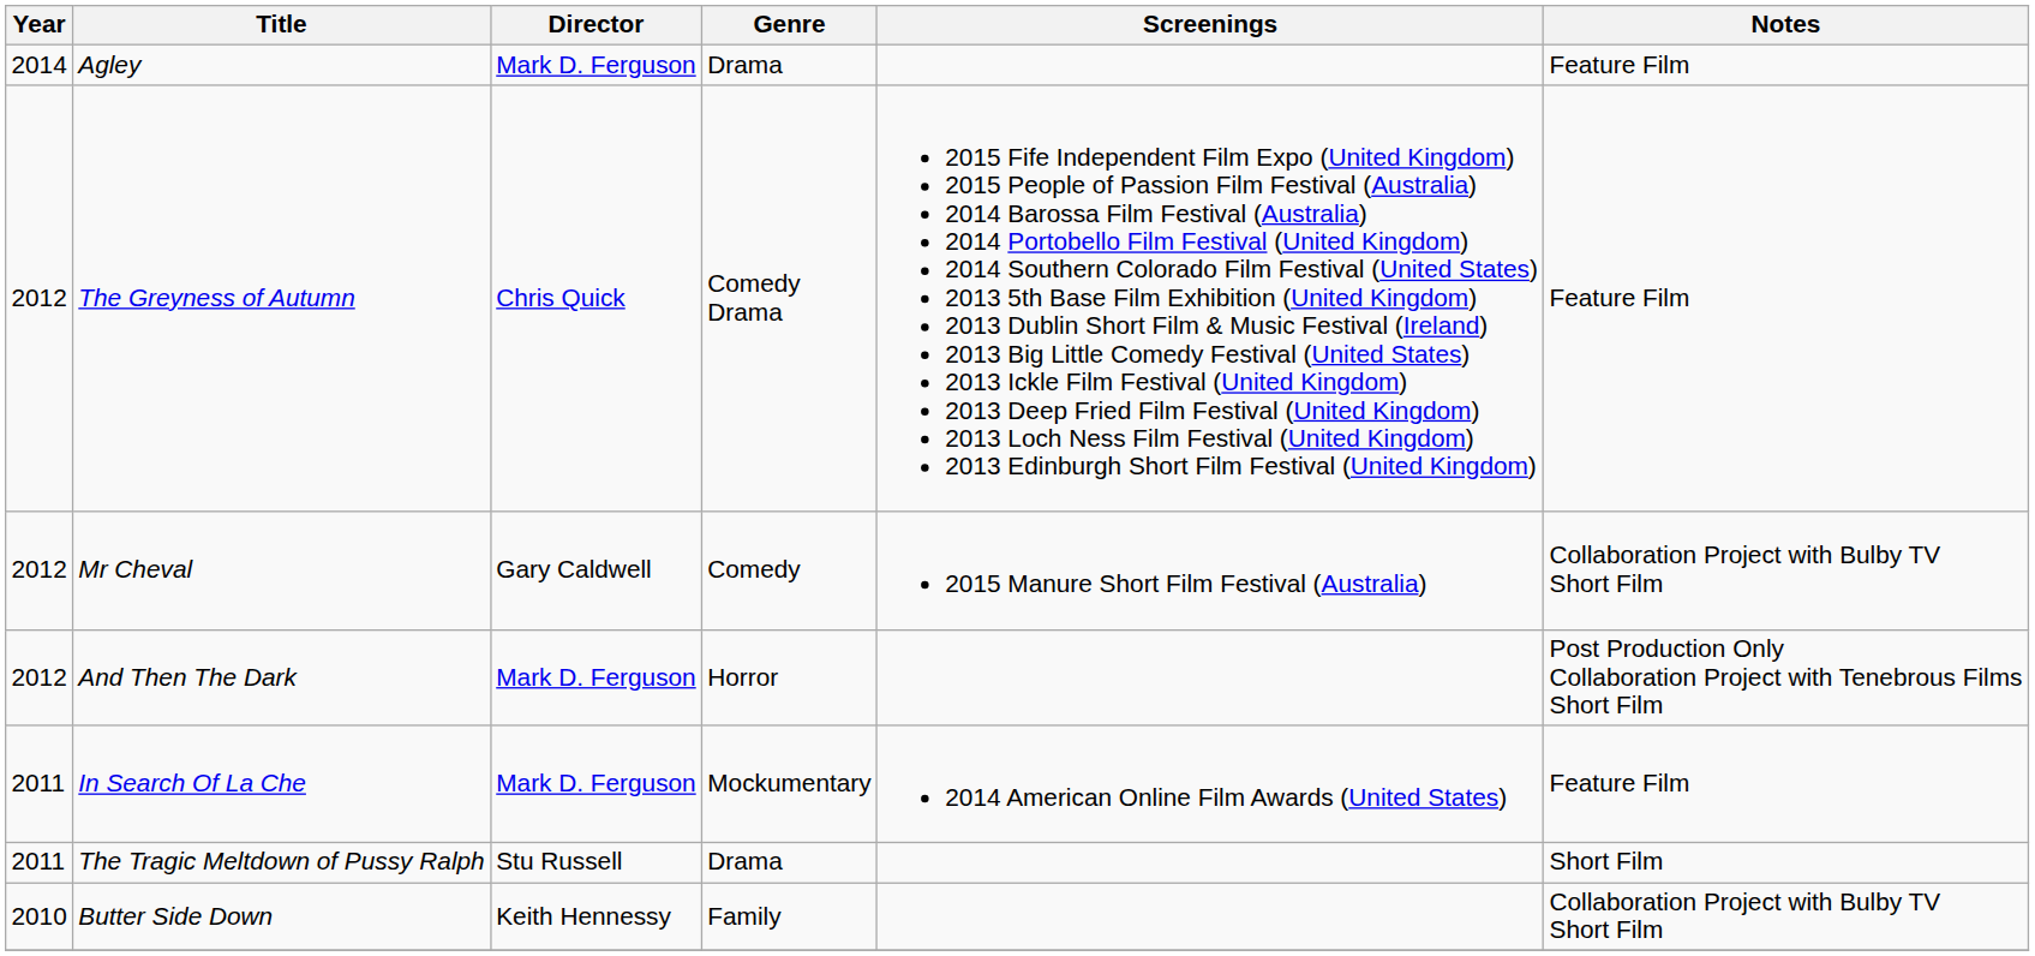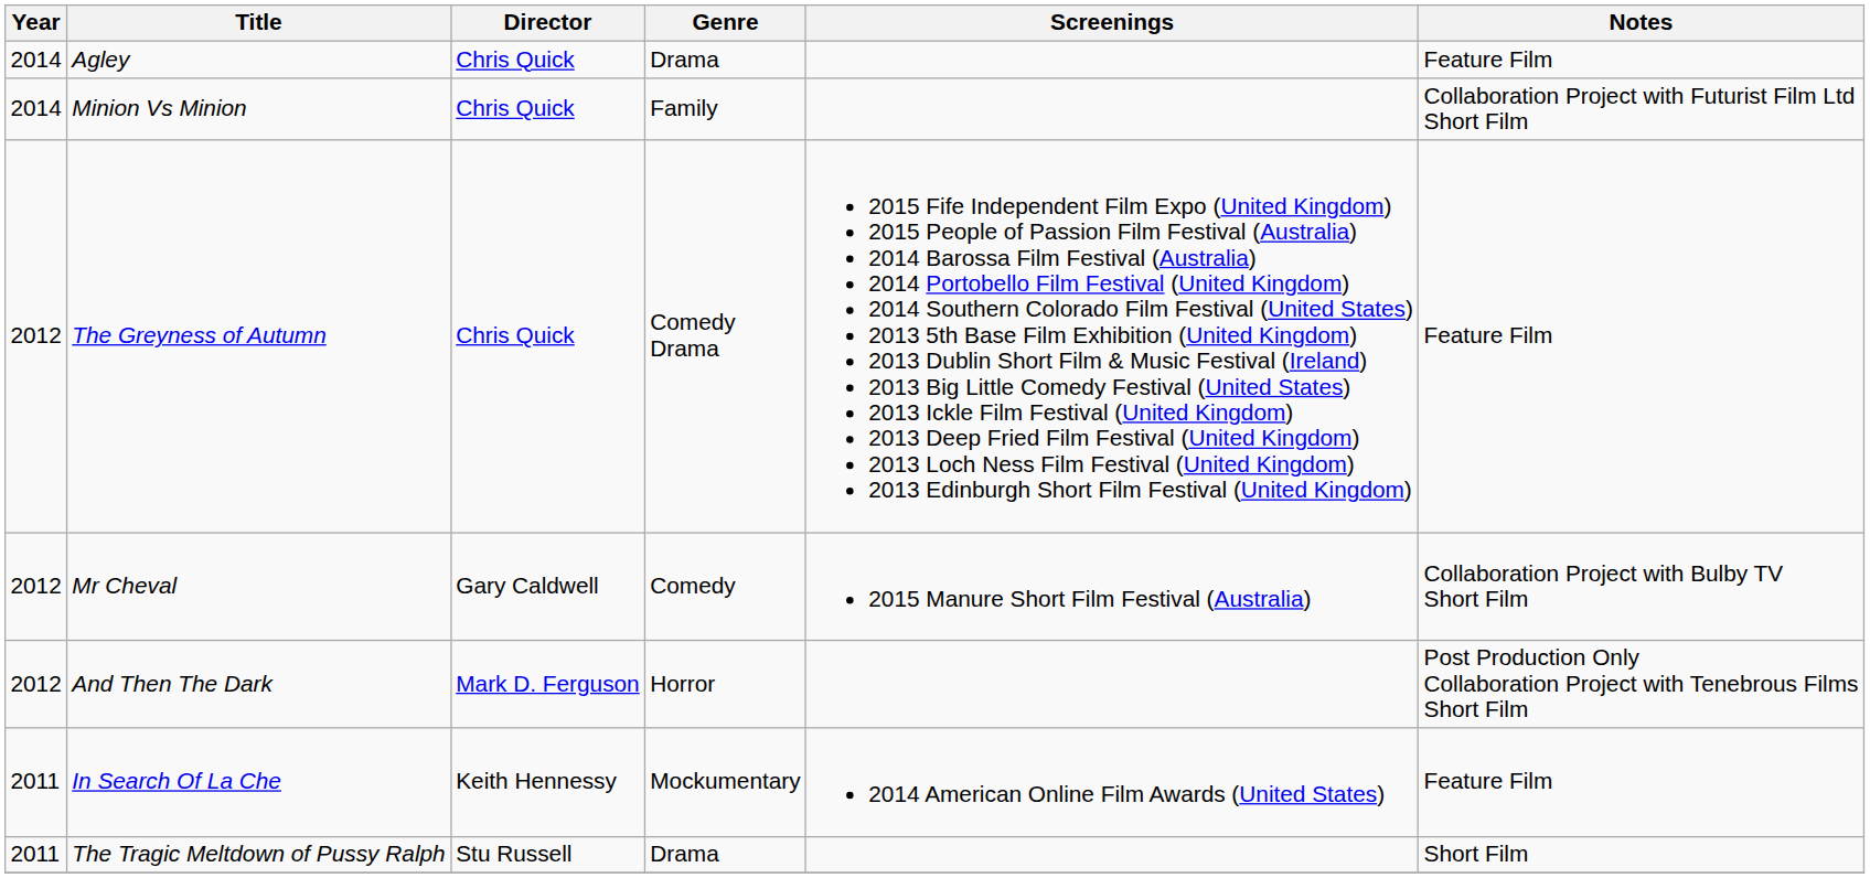Agley | Director: Mark D. Ferguson -> Chris Quick
+ row: 2014 | Minion Vs Minion | Chris Quick | Family | Collaboration Project with Futurist Film Ltd Short Film
In Search Of La Che | Director: Mark D. Ferguson -> Keith Hennessy
- row: 2010 | Butter Side Down | Keith Hennessy | Family | Collaboration Project with Bulby TV Short Film
